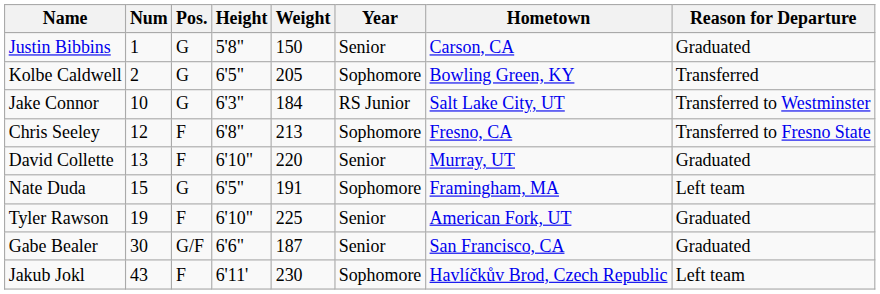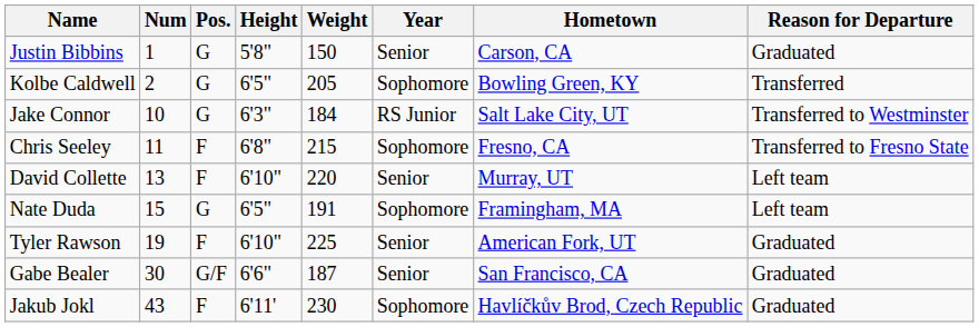Chris Seeley | Num: 12 -> 11
Chris Seeley | Weight: 213 -> 215
David Collette | Reason for Departure: Graduated -> Left team
Jakub Jokl | Reason for Departure: Left team -> Graduated
